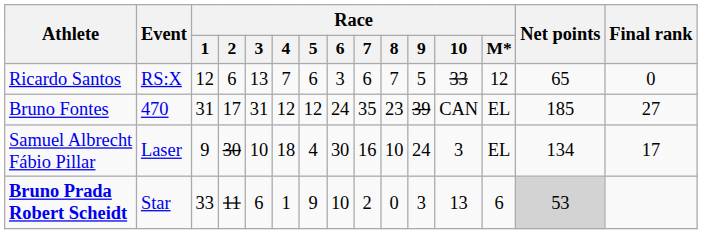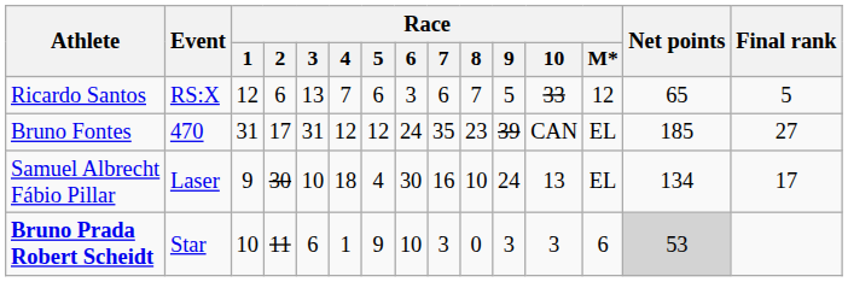Ricardo Santos | Final rank: 0 -> 5
Samuel Albrecht Fábio Pillar | Race / 10: 3 -> 13
Bruno Prada Robert Scheidt | Race / 1: 33 -> 10
Bruno Prada Robert Scheidt | Race / 7: 2 -> 3
Bruno Prada Robert Scheidt | Race / 10: 13 -> 3
